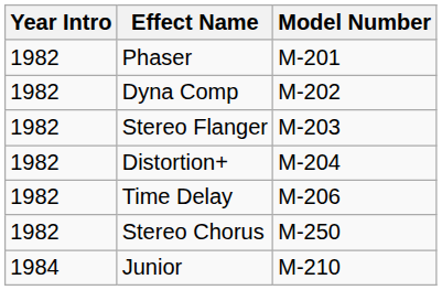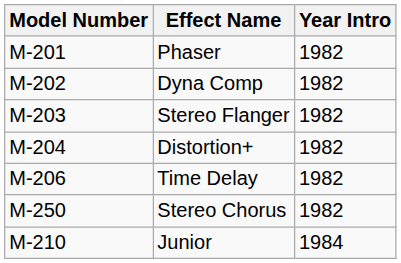columns swapped: Model Number <-> Year Intro
